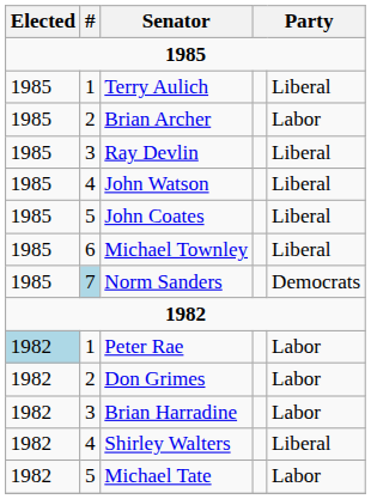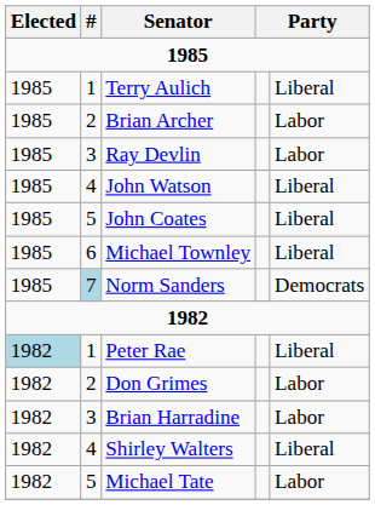Ray Devlin | column 5: Liberal -> Labor
Peter Rae | column 5: Labor -> Liberal
